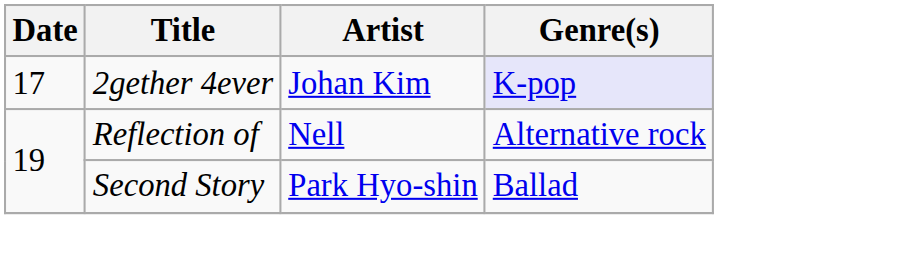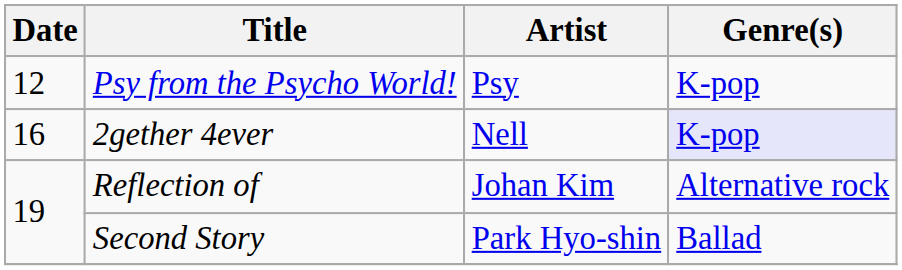+ row: 12 | Psy from the Psycho World! | Psy | K-pop
2gether 4ever | Date: 17 -> 16
2gether 4ever | Artist: Johan Kim -> Nell
Reflection of | Artist: Nell -> Johan Kim
